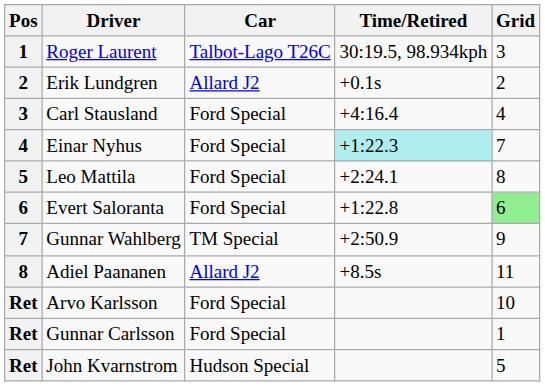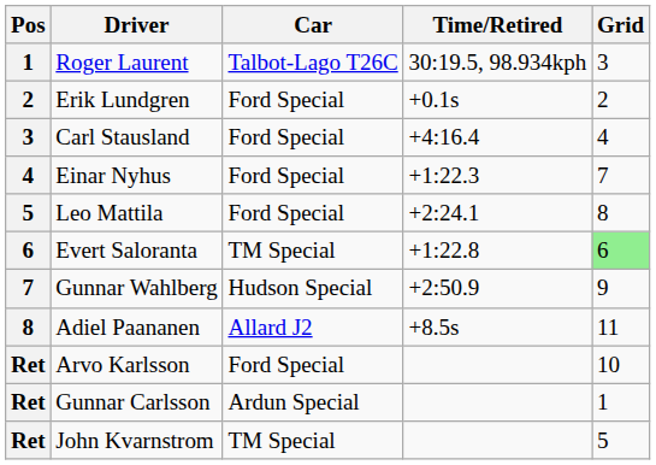Erik Lundgren | Car: Allard J2 -> Ford Special
Einar Nyhus | Time/Retired: paleturquoise background -> no background
Evert Saloranta | Car: Ford Special -> TM Special
Gunnar Wahlberg | Car: TM Special -> Hudson Special
Gunnar Carlsson | Car: Ford Special -> Ardun Special
John Kvarnstrom | Car: Hudson Special -> TM Special
